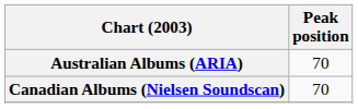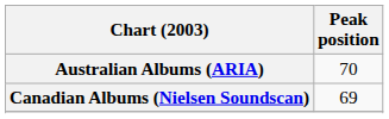Canadian Albums (Nielsen Soundscan) | Peak position: 70 -> 69
